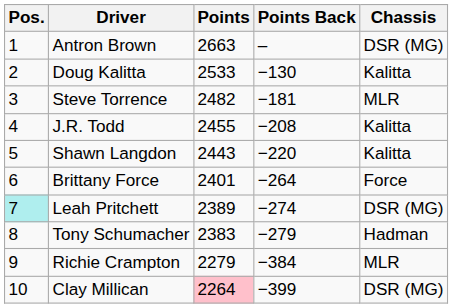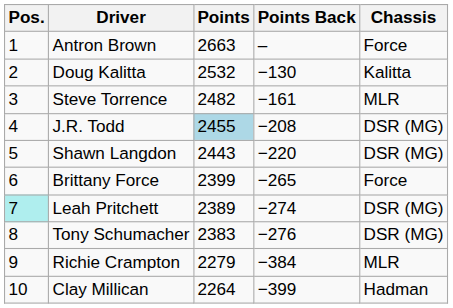Antron Brown | Chassis: DSR (MG) -> Force
Doug Kalitta | Points: 2533 -> 2532
Steve Torrence | Points Back: −181 -> −161
J.R. Todd | Points: no background -> lightblue background
J.R. Todd | Chassis: Kalitta -> DSR (MG)
Shawn Langdon | Chassis: Kalitta -> DSR (MG)
Brittany Force | Points: 2401 -> 2399
Brittany Force | Points Back: −264 -> −265
Tony Schumacher | Points Back: −279 -> −276
Tony Schumacher | Chassis: Hadman -> DSR (MG)
Clay Millican | Points: pink background -> no background
Clay Millican | Chassis: DSR (MG) -> Hadman
